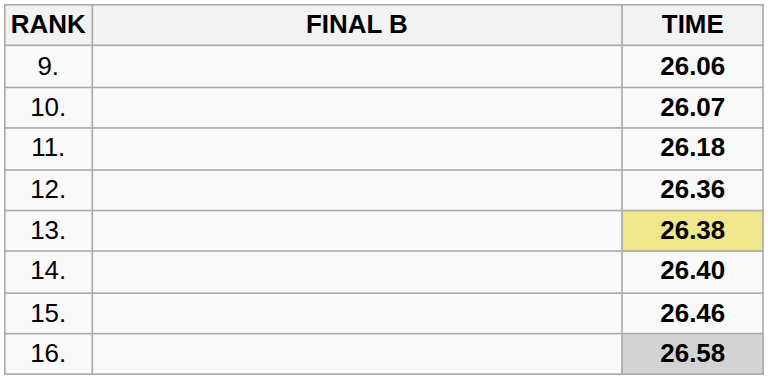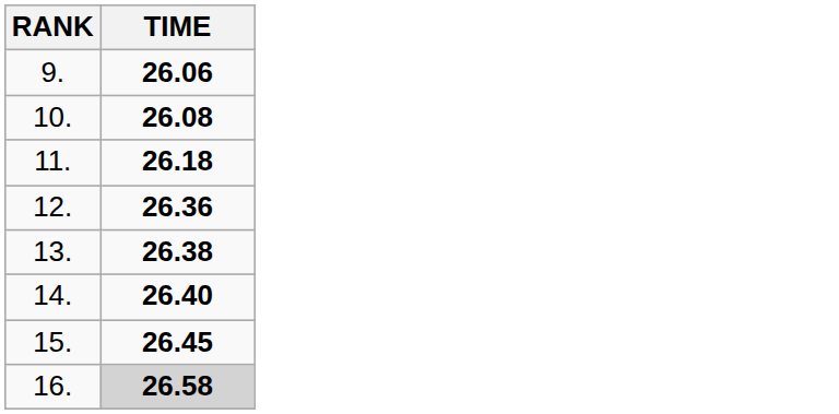- column: FINAL B
10. | TIME: 26.07 -> 26.08
13. | TIME: khaki background -> no background
15. | TIME: 26.46 -> 26.45
